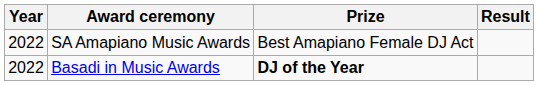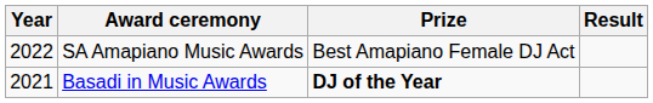Basadi in Music Awards | Year: 2022 -> 2021
